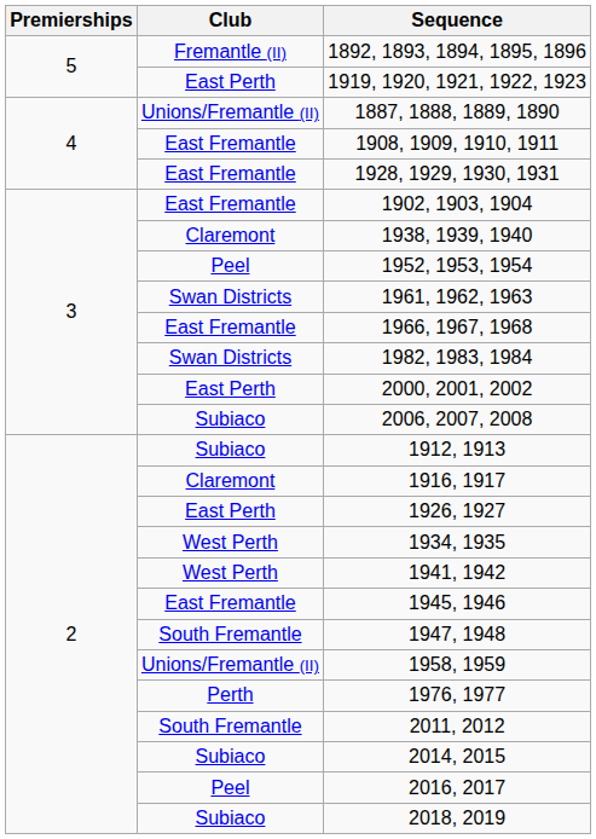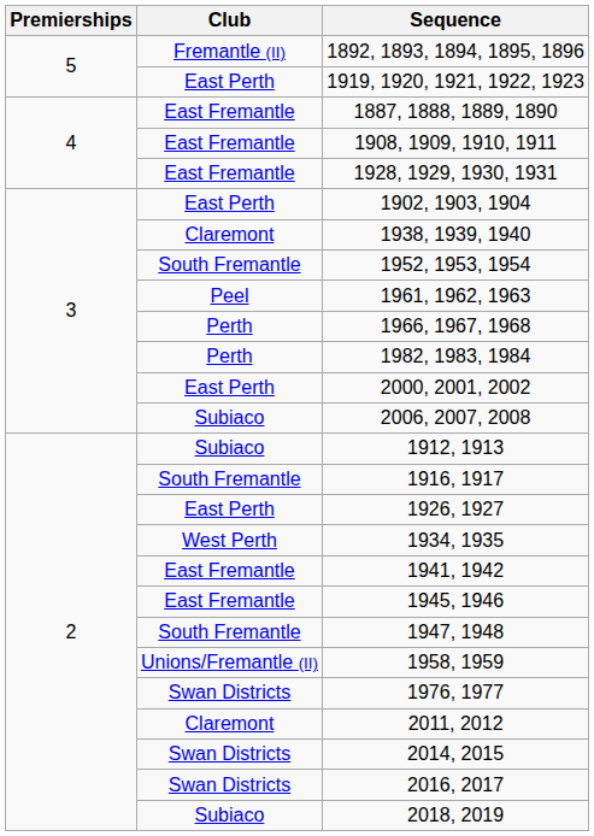1887, 1888, 1889, 1890 | Club: Unions/Fremantle (II) -> East Fremantle
1902, 1903, 1904 | Club: East Fremantle -> East Perth
1952, 1953, 1954 | Club: Peel -> South Fremantle
1961, 1962, 1963 | Club: Swan Districts -> Peel
1966, 1967, 1968 | Club: East Fremantle -> Perth
1982, 1983, 1984 | Club: Swan Districts -> Perth
1916, 1917 | Club: Claremont -> South Fremantle
1941, 1942 | Club: West Perth -> East Fremantle
1976, 1977 | Club: Perth -> Swan Districts
2011, 2012 | Club: South Fremantle -> Claremont
2014, 2015 | Club: Subiaco -> Swan Districts
2016, 2017 | Club: Peel -> Swan Districts
